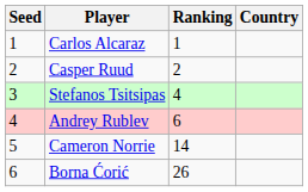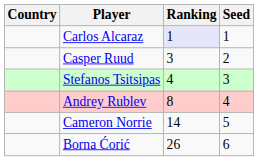columns swapped: Country <-> Seed
Carlos Alcaraz | Ranking: no background -> lavender background
Casper Ruud | Ranking: 2 -> 3
Andrey Rublev | Ranking: 6 -> 8
